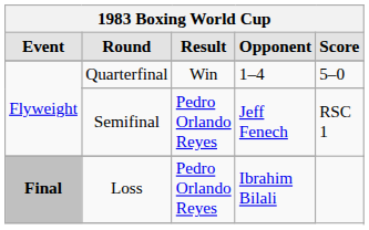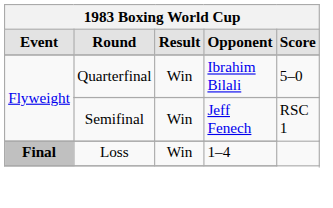Quarterfinal | Opponent: 1–4 -> Ibrahim Bilali
Semifinal | Result: Pedro Orlando Reyes -> Win
Loss | Result: Pedro Orlando Reyes -> Win
Loss | Opponent: Ibrahim Bilali -> 1–4
